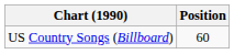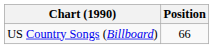US Country Songs (Billboard) | Position: 60 -> 66
